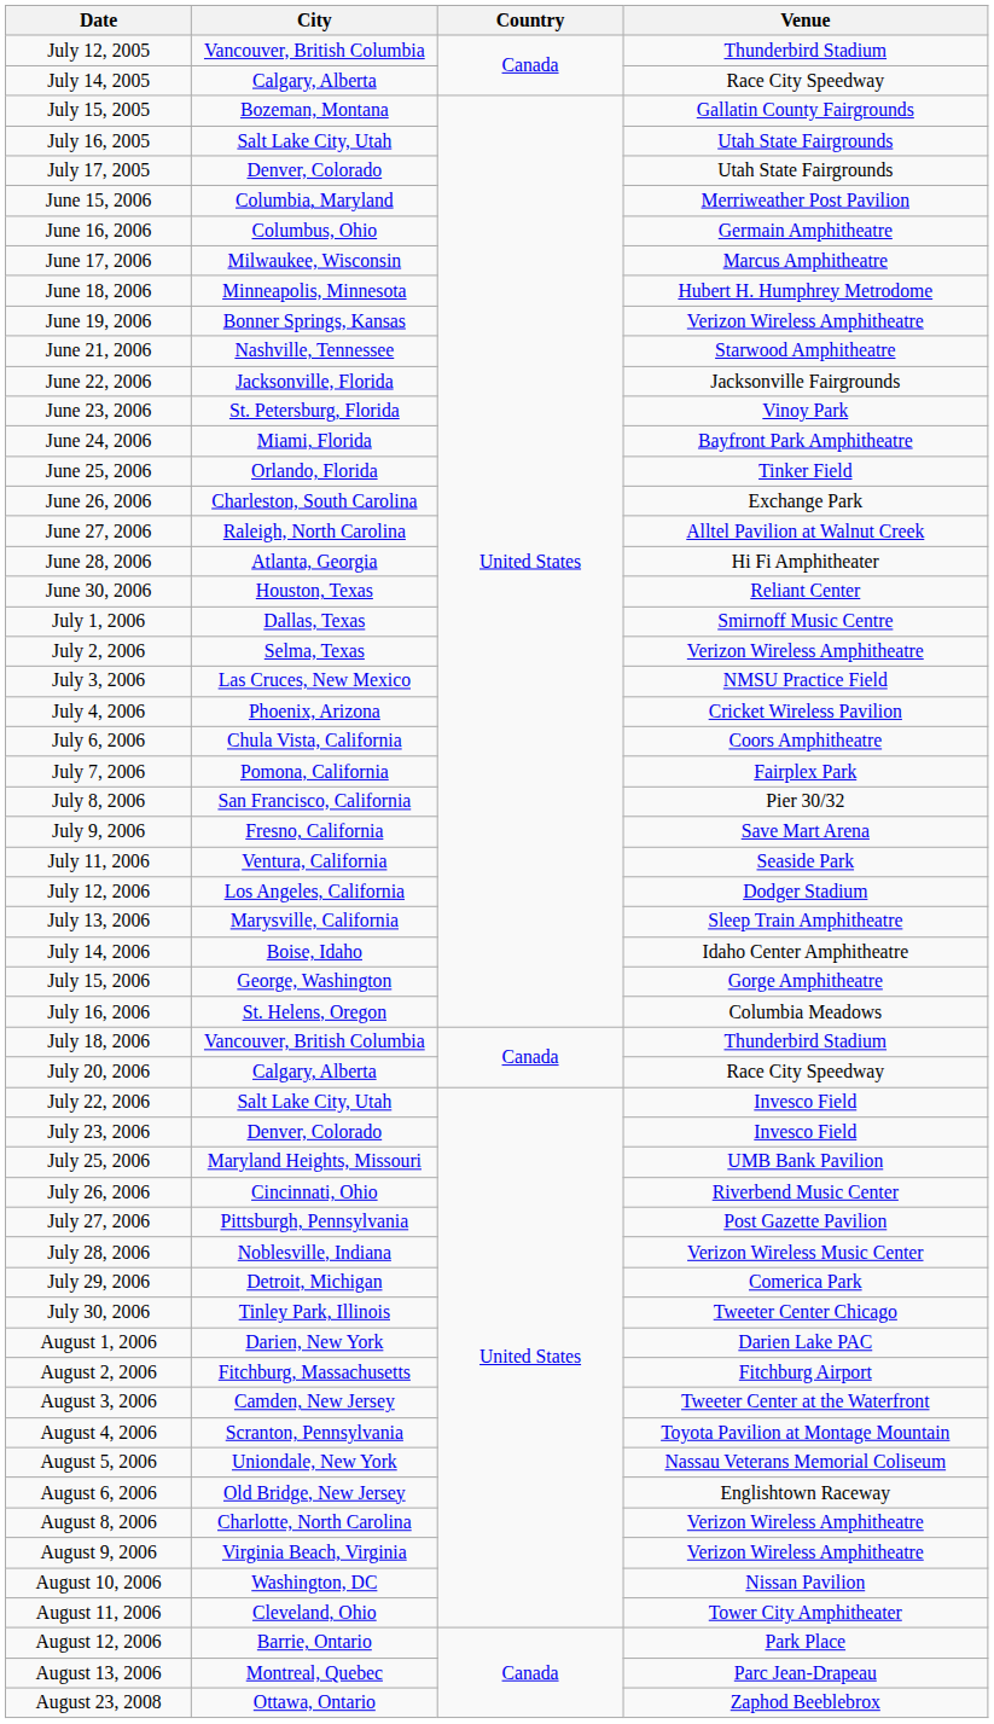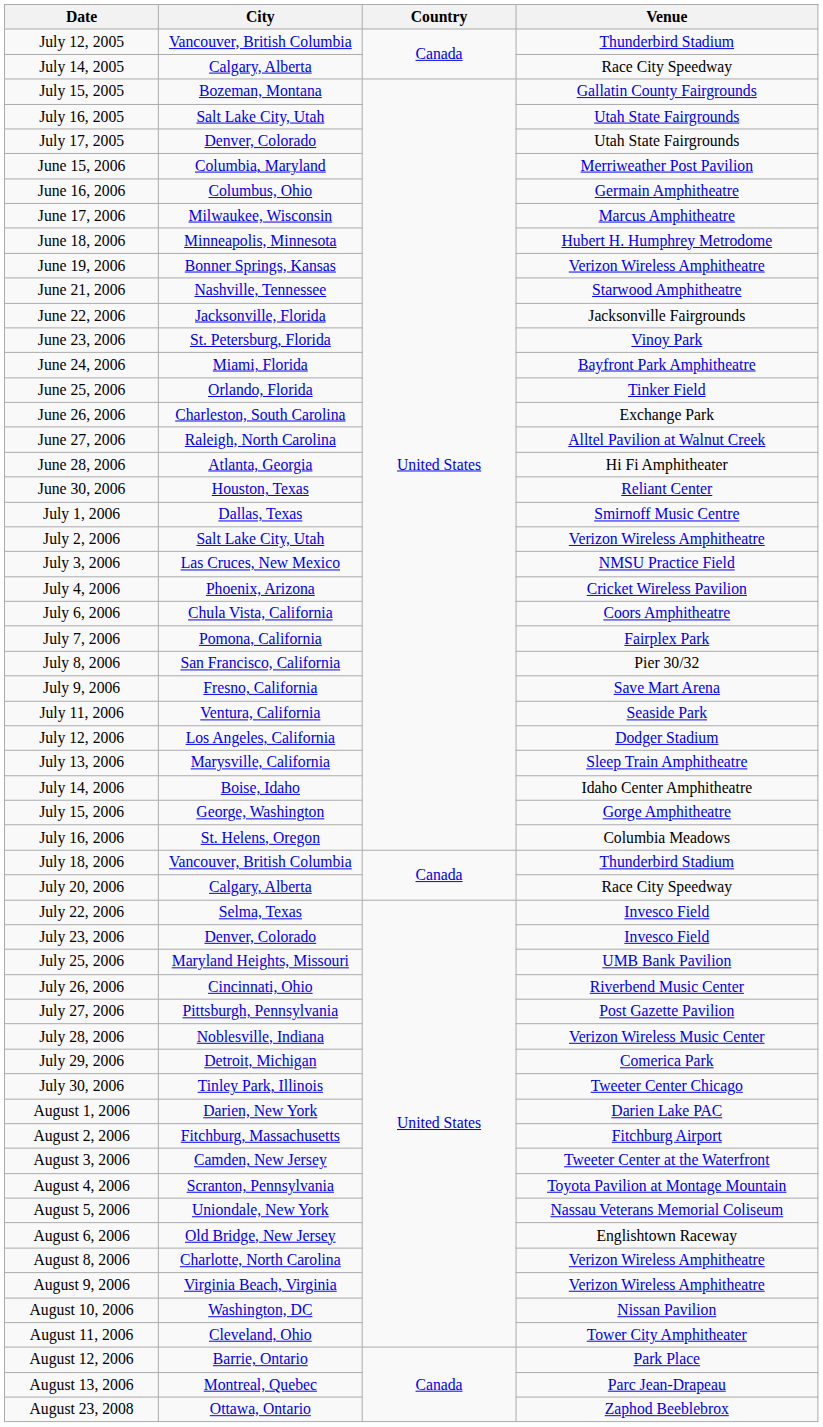July 2, 2006 | City: Selma, Texas -> Salt Lake City, Utah
July 22, 2006 | City: Salt Lake City, Utah -> Selma, Texas
